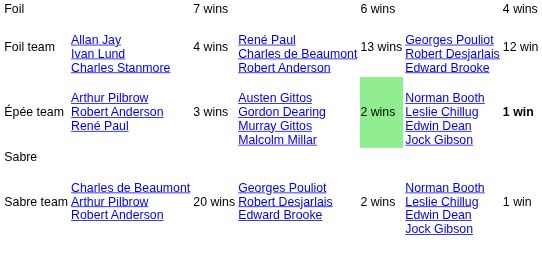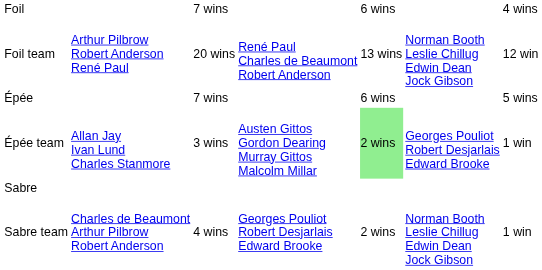Foil team | column 2: Allan Jay Ivan Lund Charles Stanmore -> Arthur Pilbrow Robert Anderson René Paul
Foil team | column 3: 4 wins -> 20 wins
Foil team | column 6: Georges Pouliot Robert Desjarlais Edward Brooke -> Norman Booth Leslie Chillug Edwin Dean Jock Gibson
+ row: Épée | 7 wins | 6 wins | 5 wins
Épée team | column 2: Arthur Pilbrow Robert Anderson René Paul -> Allan Jay Ivan Lund Charles Stanmore
Épée team | column 6: Norman Booth Leslie Chillug Edwin Dean Jock Gibson -> Georges Pouliot Robert Desjarlais Edward Brooke
Épée team | column 7: bold -> normal
Sabre team | column 3: 20 wins -> 4 wins
